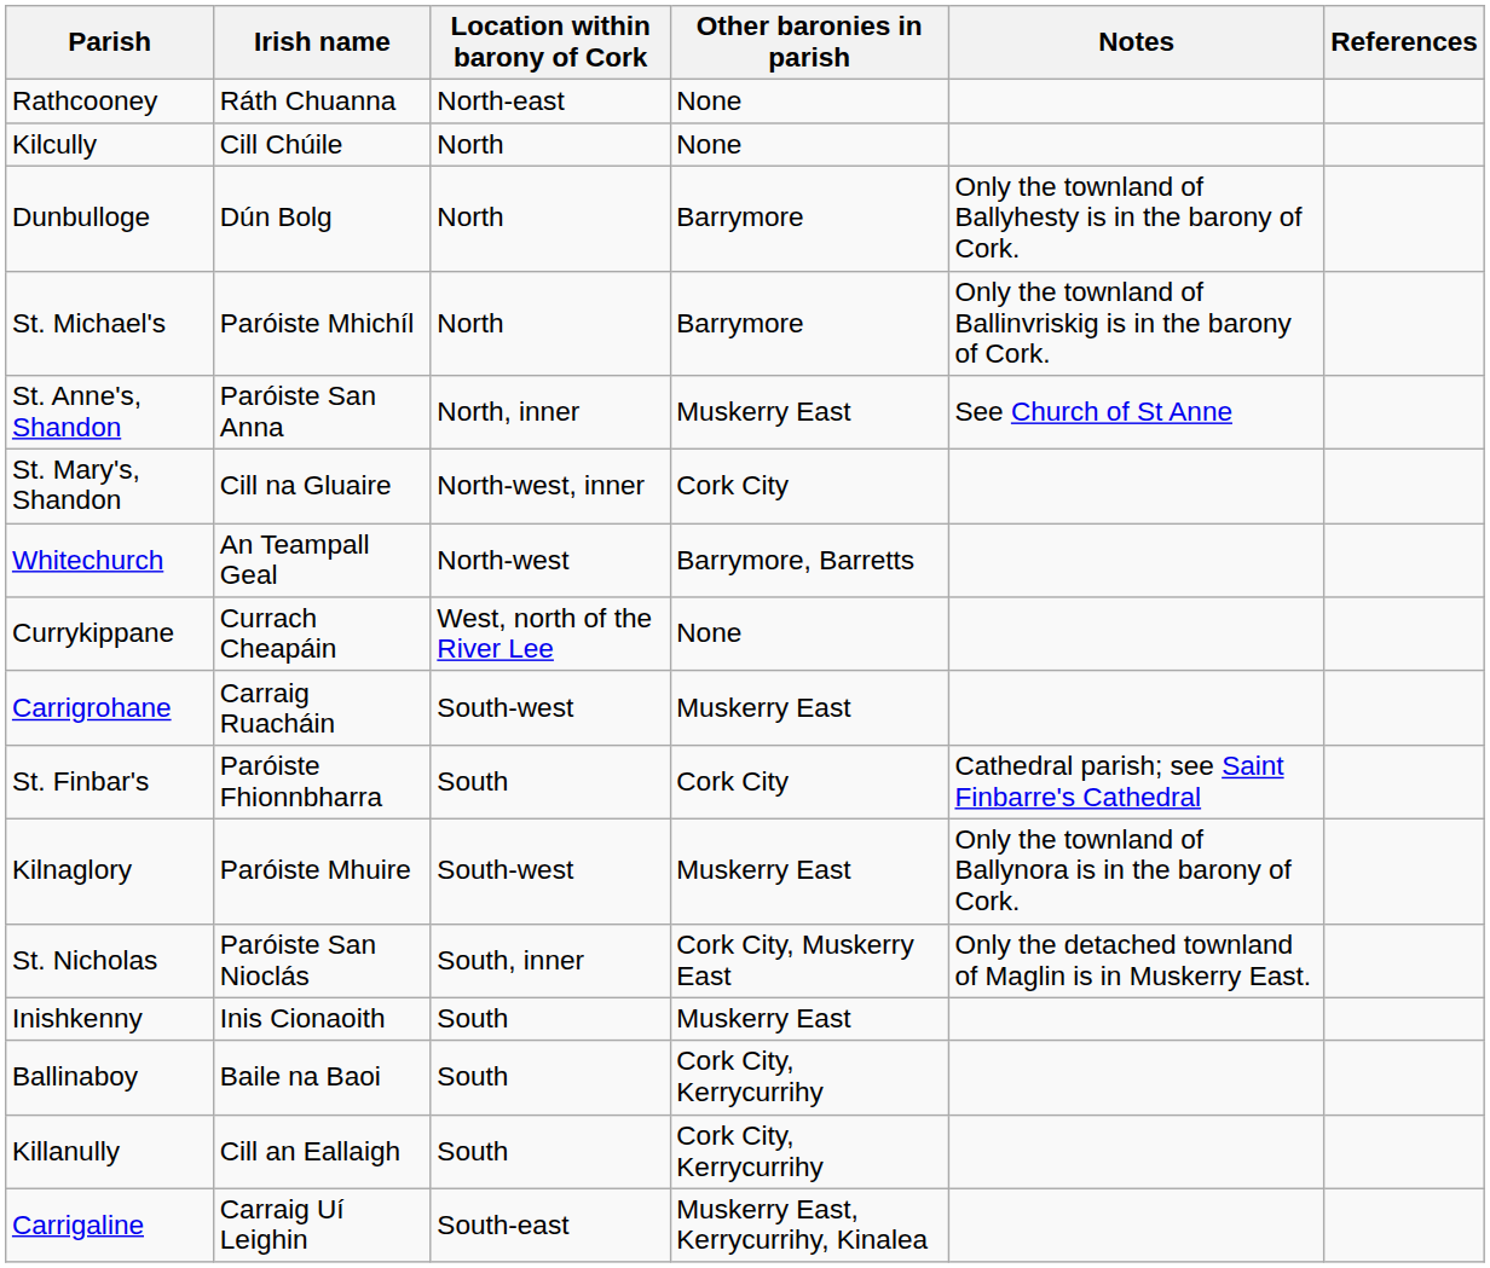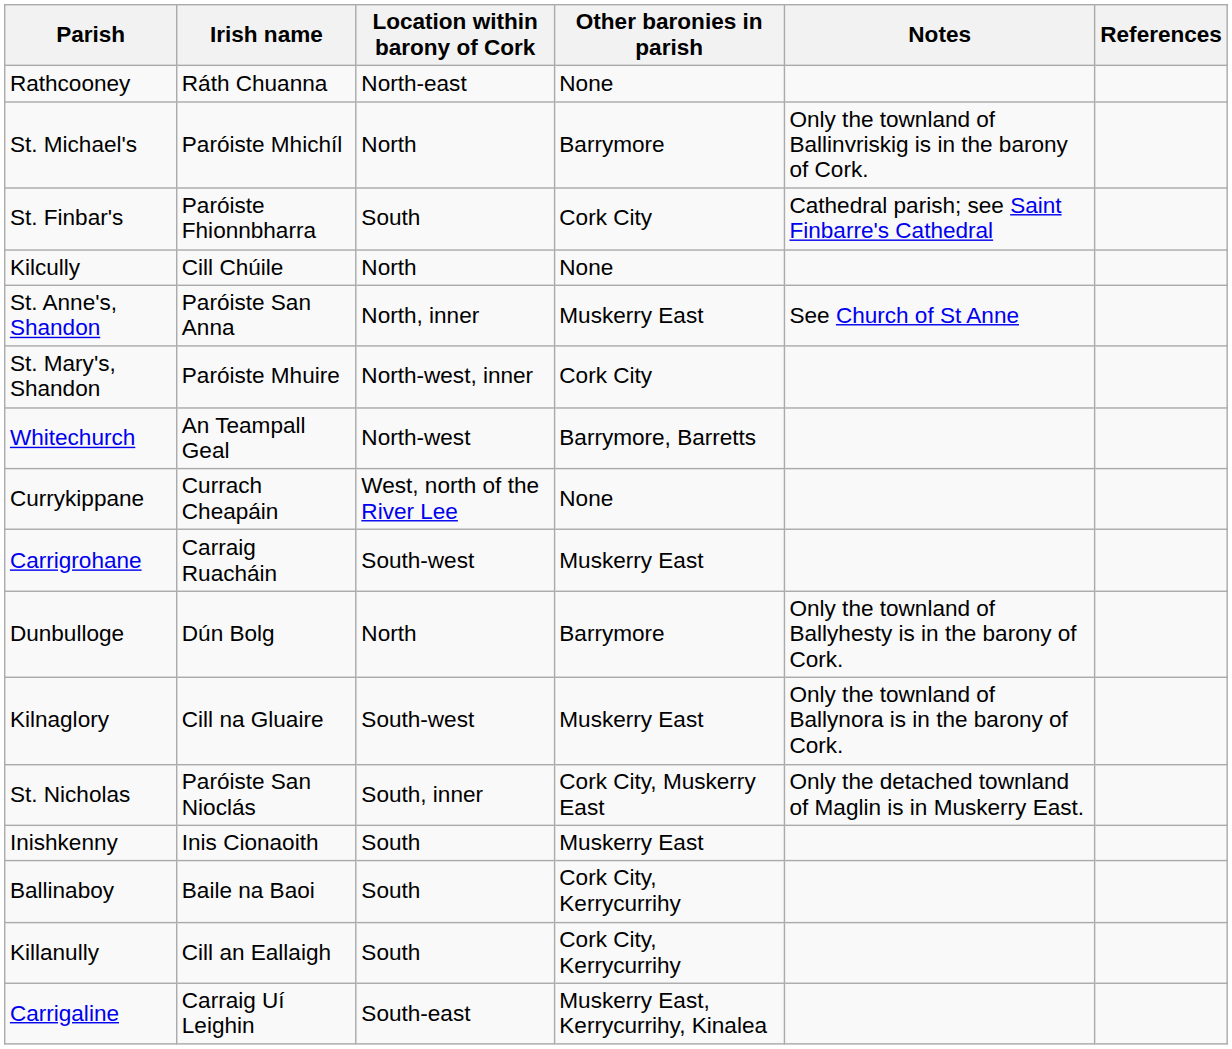rows swapped: St. Michael's <-> Kilcully
rows swapped: Dunbulloge <-> St. Finbar's
St. Mary's, Shandon | Irish name: Cill na Gluaire -> Paróiste Mhuire
Kilnaglory | Irish name: Paróiste Mhuire -> Cill na Gluaire
